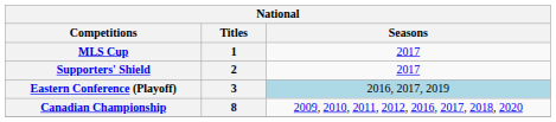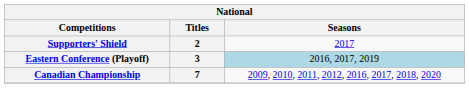- row: MLS Cup | 1 | 2017
Canadian Championship | Titles: 8 -> 7
